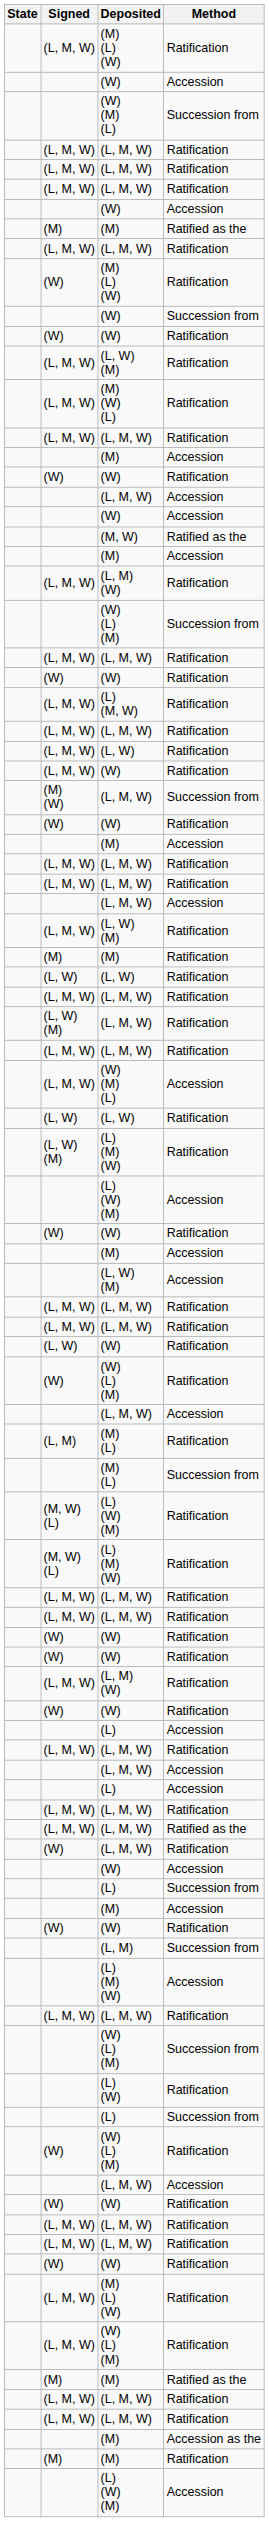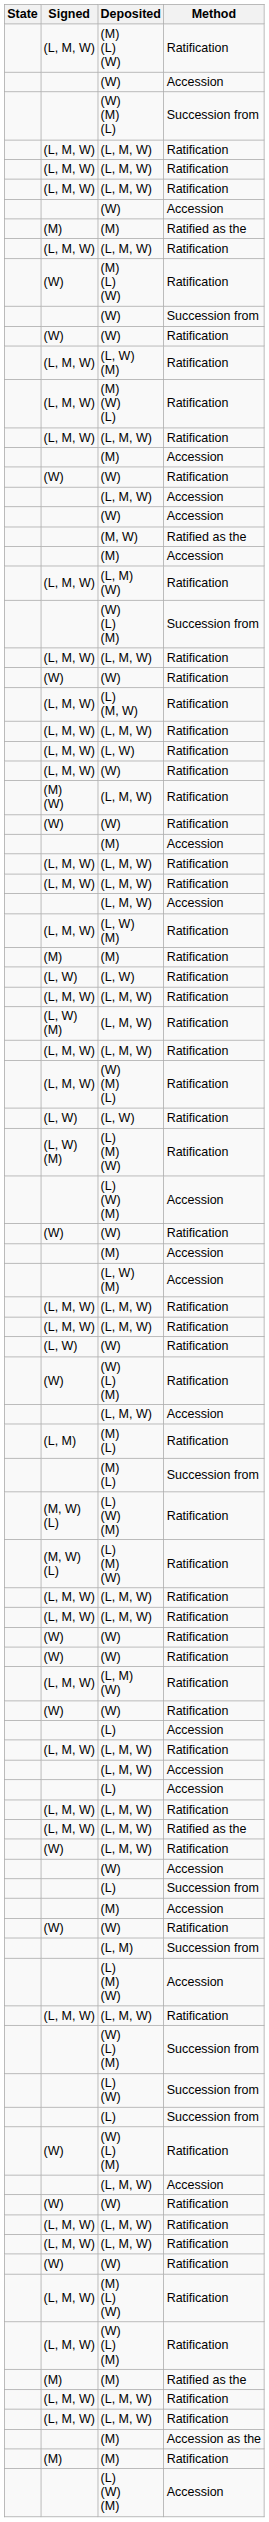(M) (W) / (L, M, W) | Method: Succession from -> Ratification
(L, M, W) / (W) (M) (L) | Method: Accession -> Ratification
(L) (W) | Method: Ratification -> Succession from
